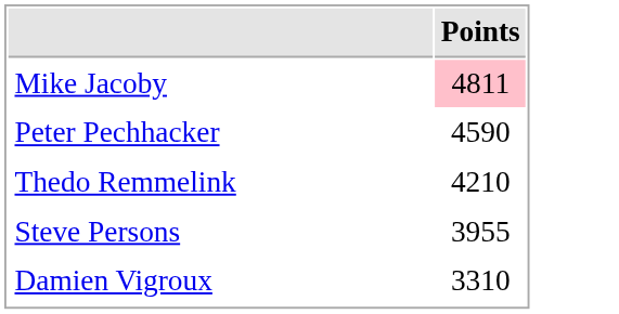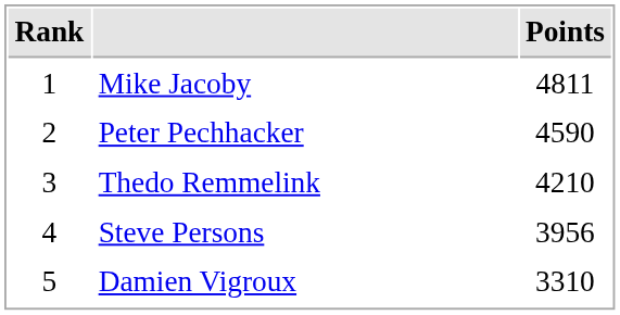+ column: Rank | 1 | 2 | 3 | 4 | 5
Mike Jacoby | Points: pink background -> no background
Steve Persons | Points: 3955 -> 3956
